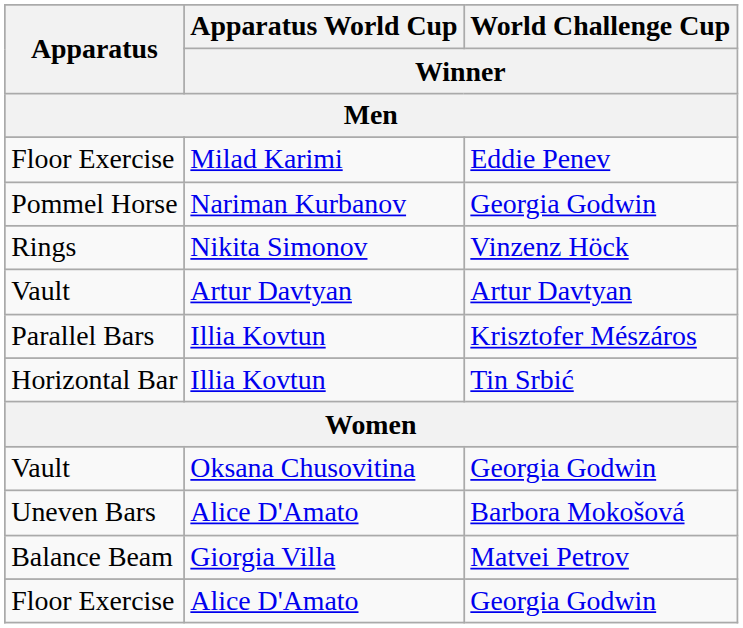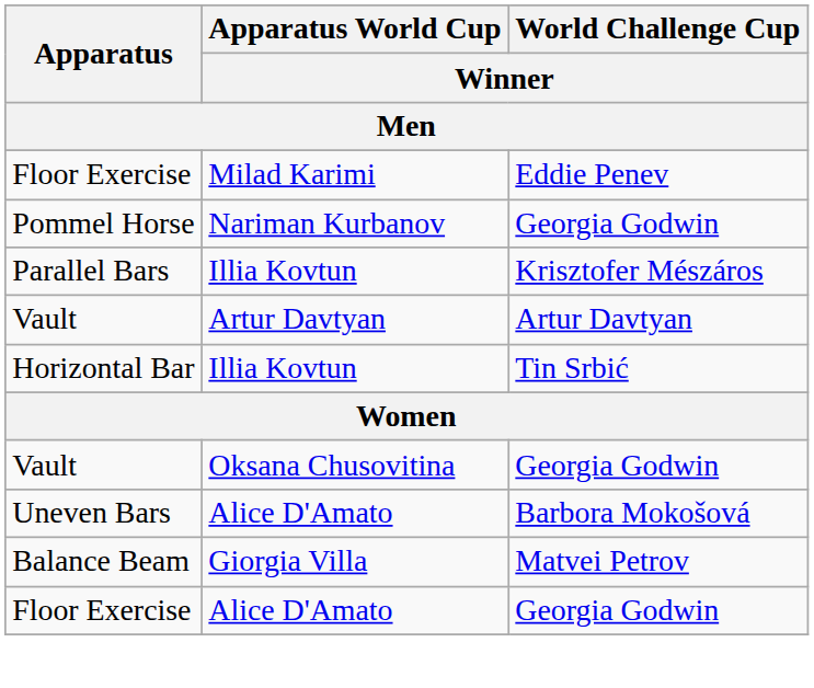- row: Rings | Nikita Simonov | Vinzenz Höck
rows swapped: Vault / Artur Davtyan <-> Parallel Bars
